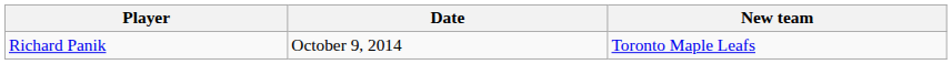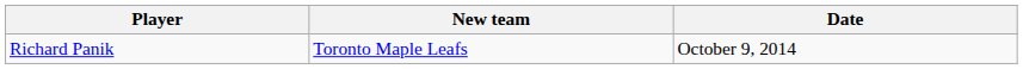columns swapped: New team <-> Date
